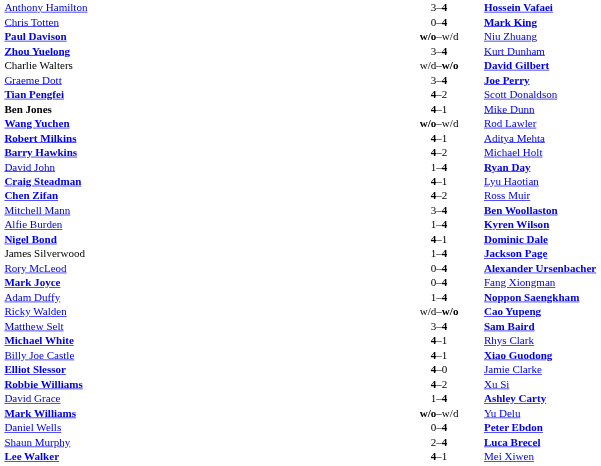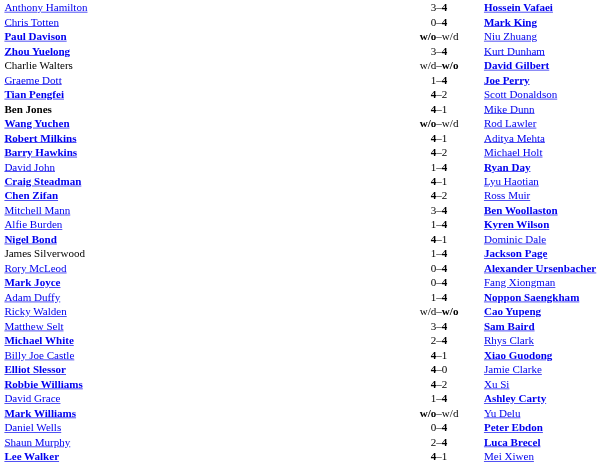Graeme Dott | column 2: 3–4 -> 1–4
Nigel Bond | column 3: bold -> normal
Michael White | column 2: 4–1 -> 2–4
